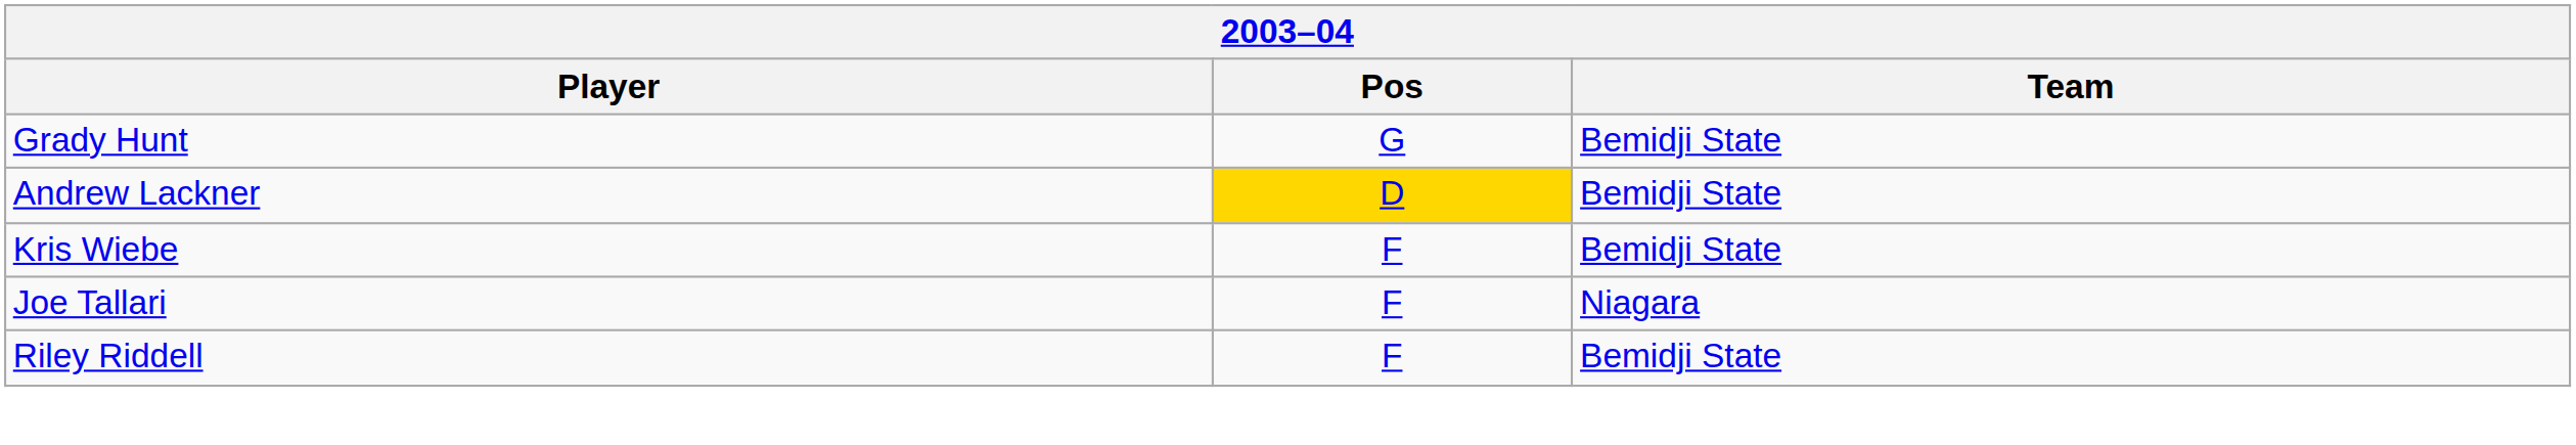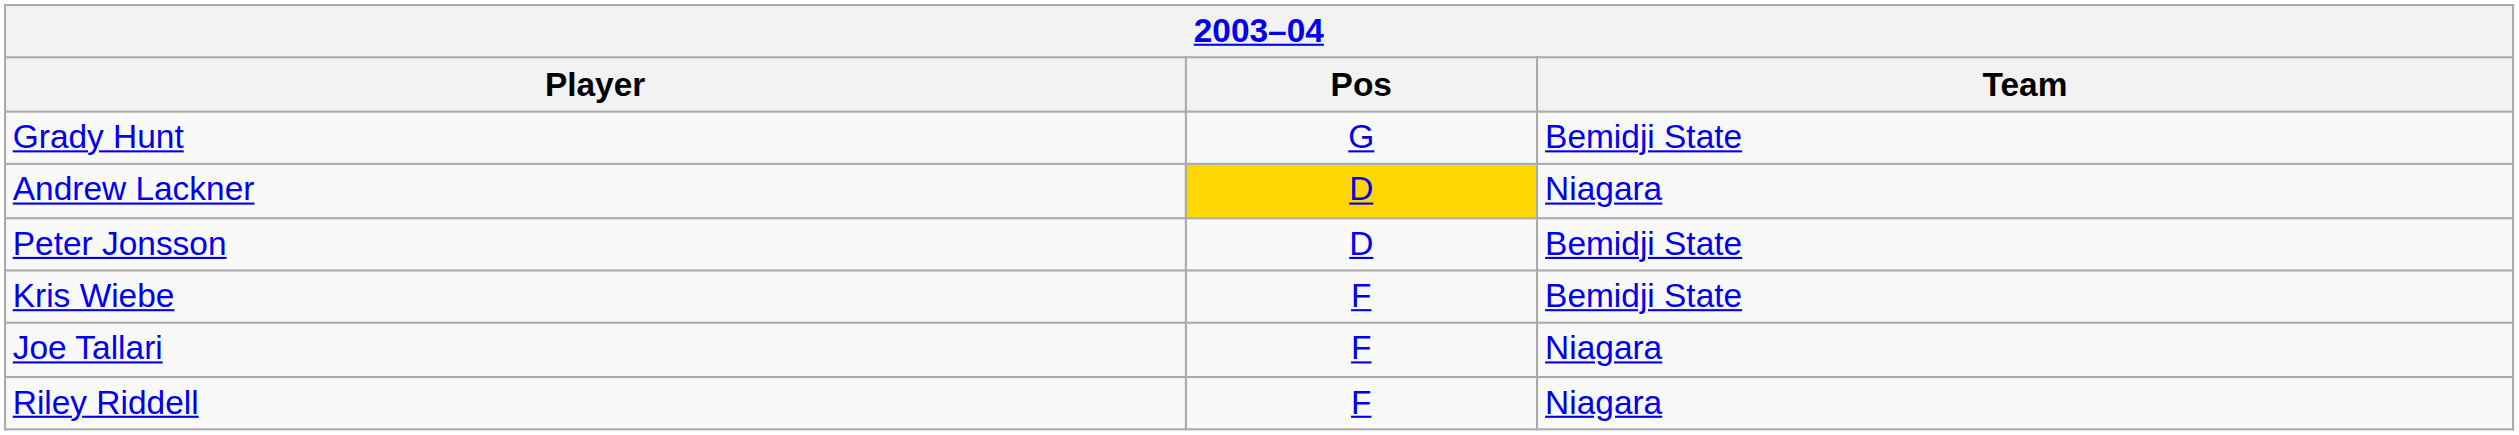Andrew Lackner | Team: Bemidji State -> Niagara
+ row: Peter Jonsson | D | Bemidji State
Riley Riddell | Team: Bemidji State -> Niagara
